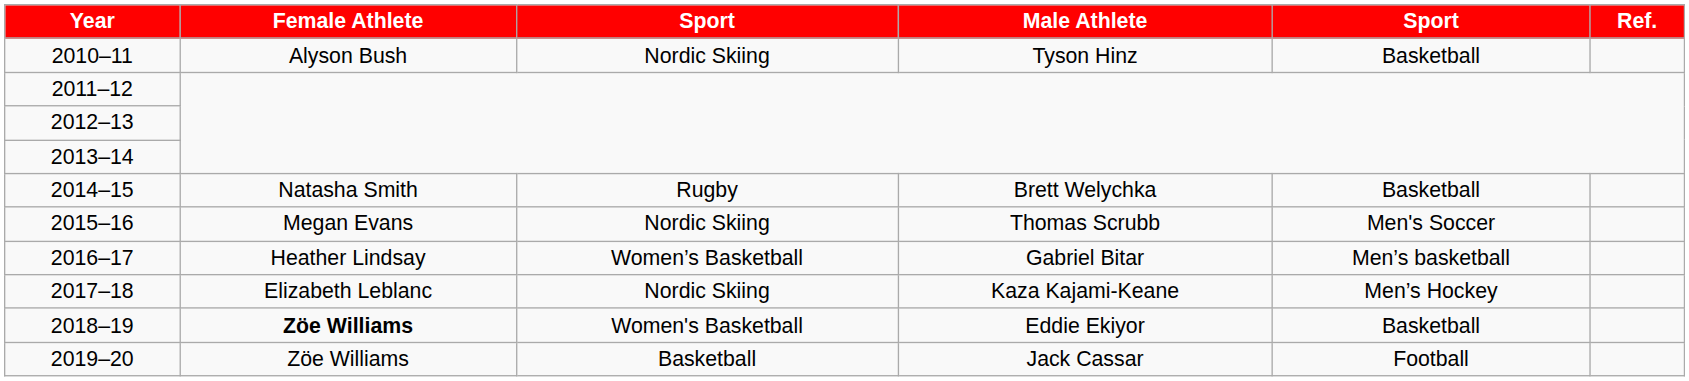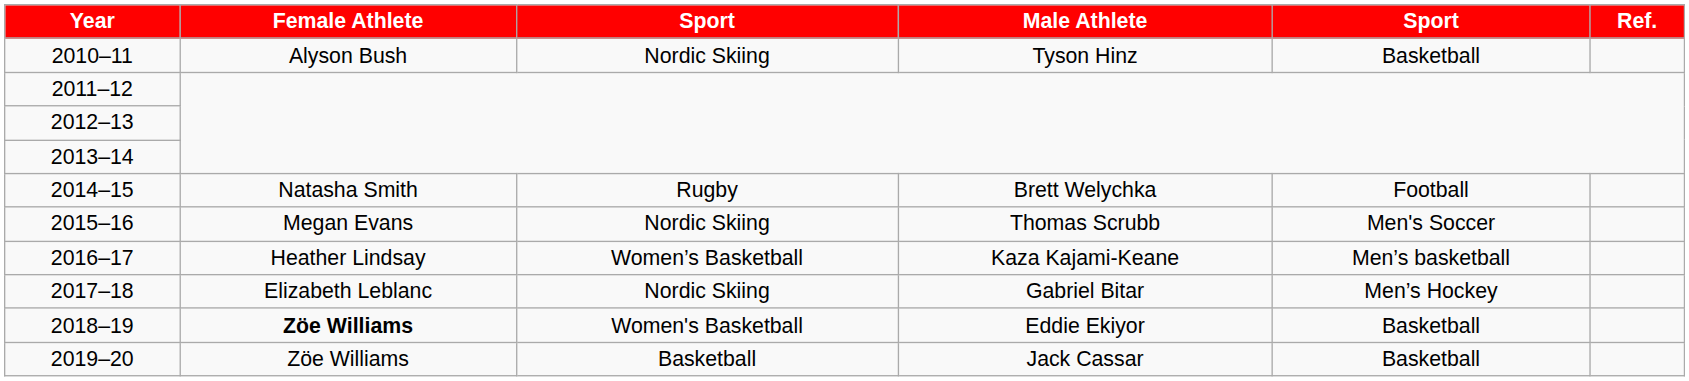2014–15 | column 5: Basketball -> Football
2016–17 | Male Athlete: Gabriel Bitar -> Kaza Kajami-Keane
2017–18 | Male Athlete: Kaza Kajami-Keane -> Gabriel Bitar
2019–20 | column 5: Football -> Basketball
